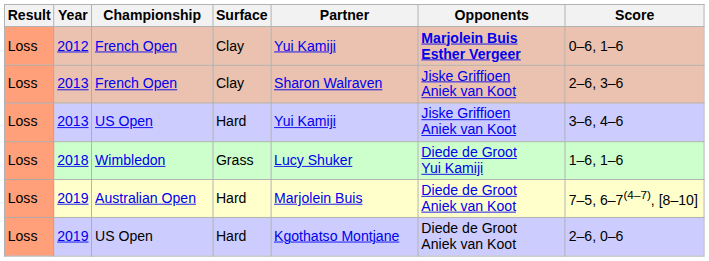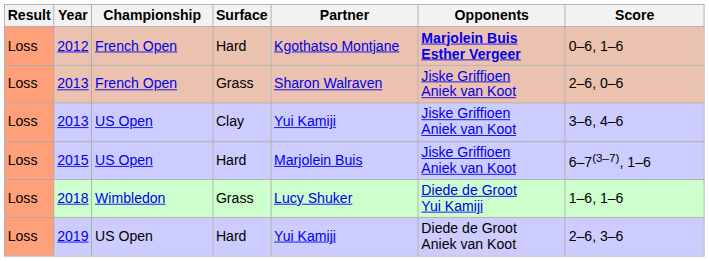2012 | Surface: Clay -> Hard
2012 | Partner: Yui Kamiji -> Kgothatso Montjane
2013 / French Open | Surface: Clay -> Grass
2013 / French Open | Score: 2–6, 3–6 -> 2–6, 0–6
2013 / US Open | Surface: Hard -> Clay
+ row: Loss | 2015 | US Open | Hard | Marjolein Buis | Jiske Griffioen Aniek van Koot | 6–7(3–7), 1–6
- row: Loss | 2019 | Australian Open | Hard | Marjolein Buis | Diede de Groot Aniek van Koot | 7–5, 6–7(4–7), [8–10]
2019 / US Open | Partner: Kgothatso Montjane -> Yui Kamiji
2019 / US Open | Score: 2–6, 0–6 -> 2–6, 3–6
